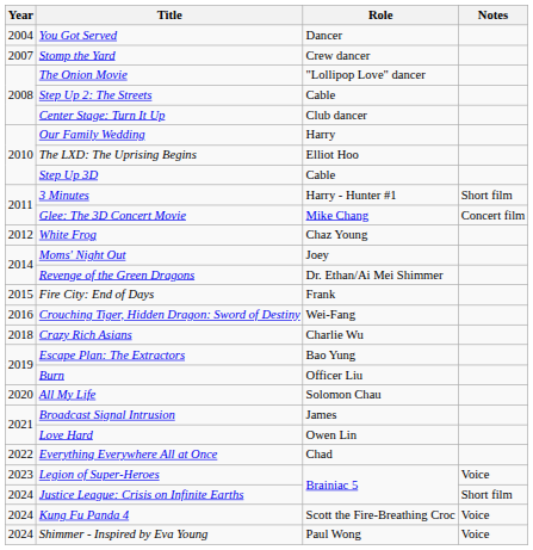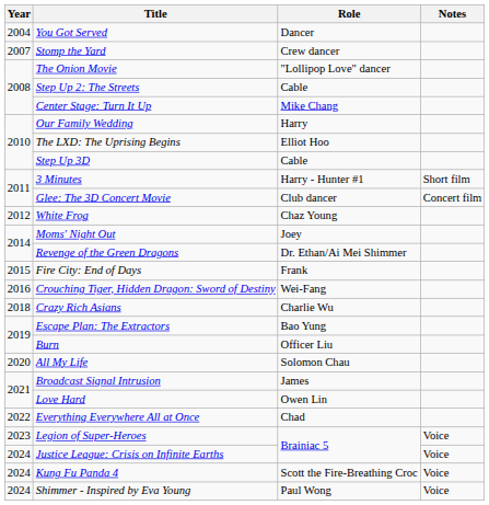Center Stage: Turn It Up | Role: Club dancer -> Mike Chang
Glee: The 3D Concert Movie | Role: Mike Chang -> Club dancer
Justice League: Crisis on Infinite Earths | Notes: Short film -> Voice
